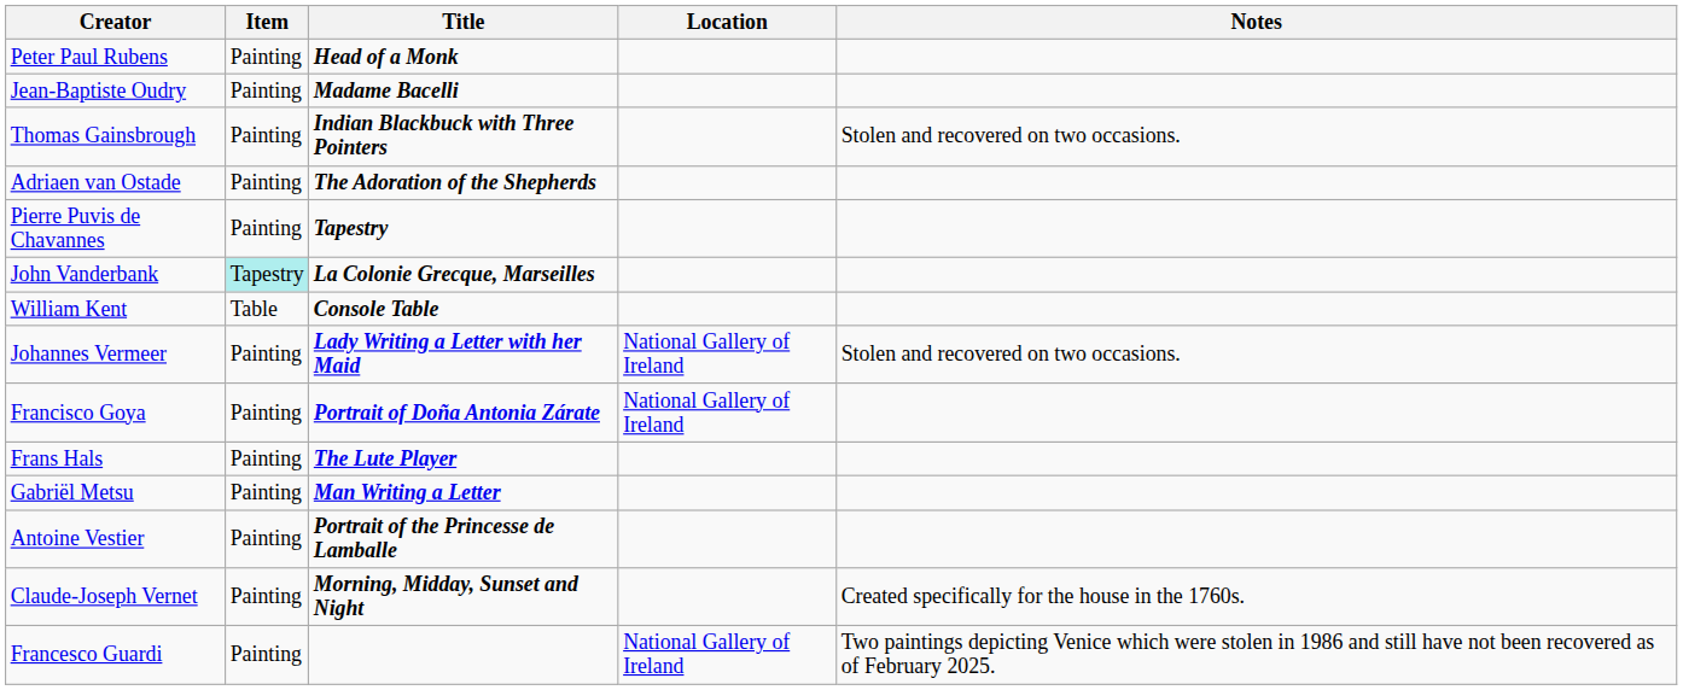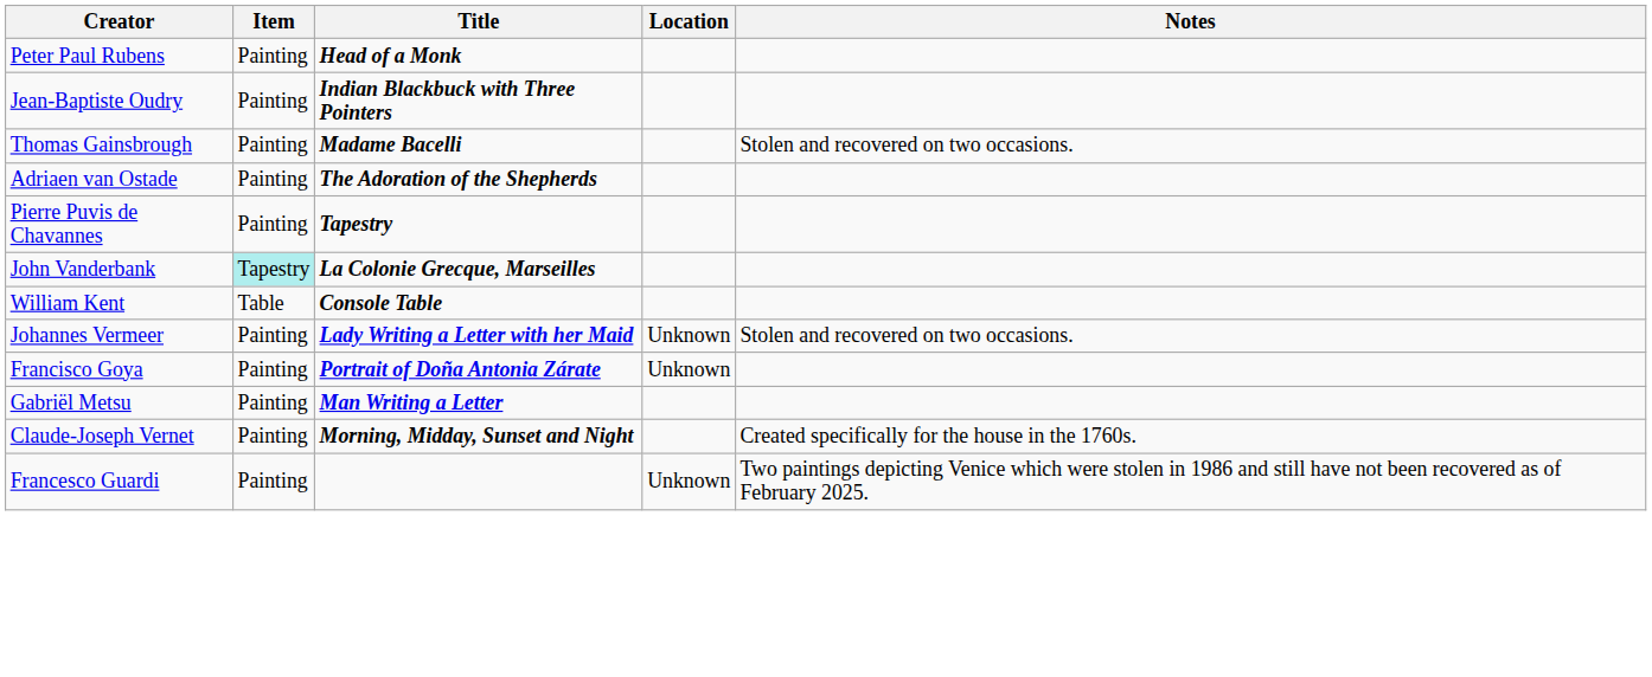Jean-Baptiste Oudry | Title: Madame Bacelli -> Indian Blackbuck with Three Pointers
Thomas Gainsbrough | Title: Indian Blackbuck with Three Pointers -> Madame Bacelli
Johannes Vermeer | Location: National Gallery of Ireland -> Unknown
Francisco Goya | Location: National Gallery of Ireland -> Unknown
- row: Frans Hals | Painting | The Lute Player
- row: Antoine Vestier | Painting | Portrait of the Princesse de Lamballe
Francesco Guardi | Location: National Gallery of Ireland -> Unknown
